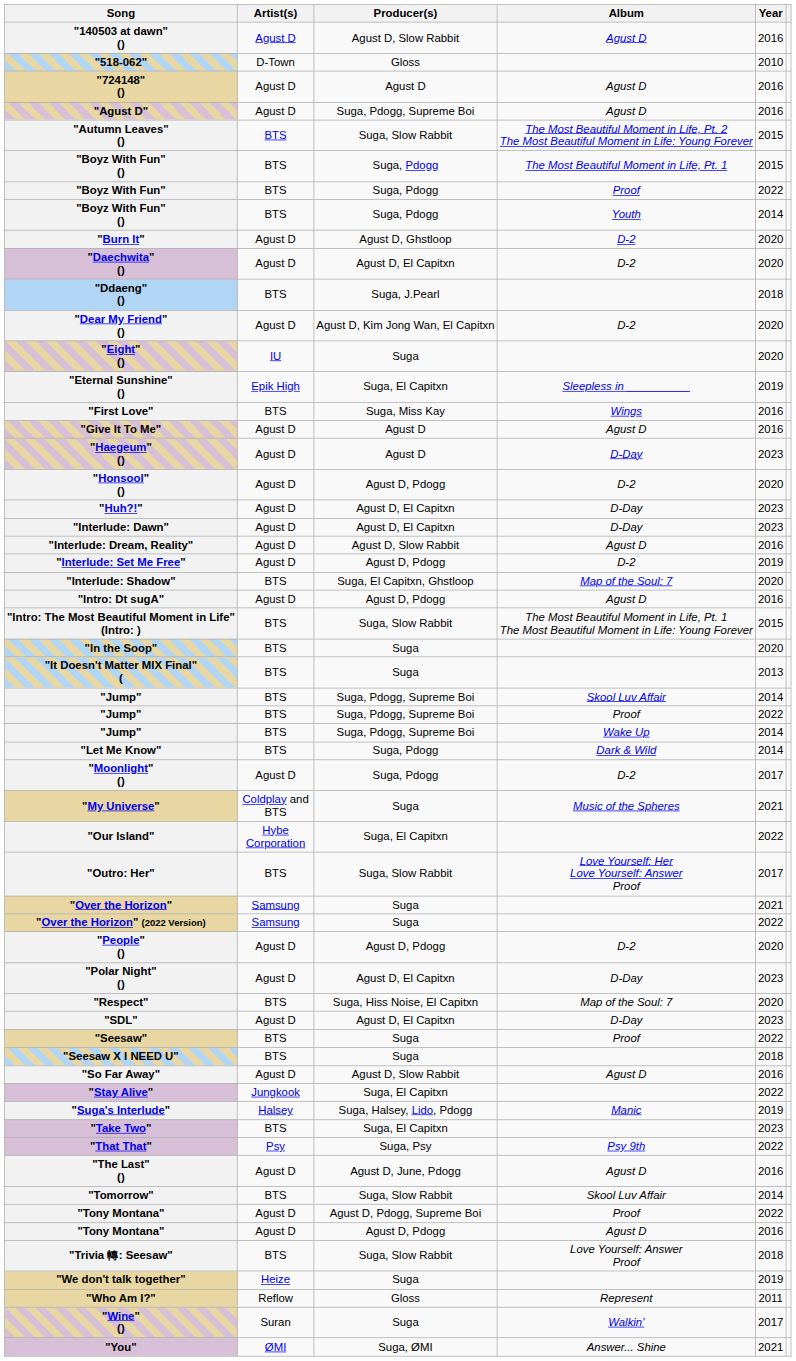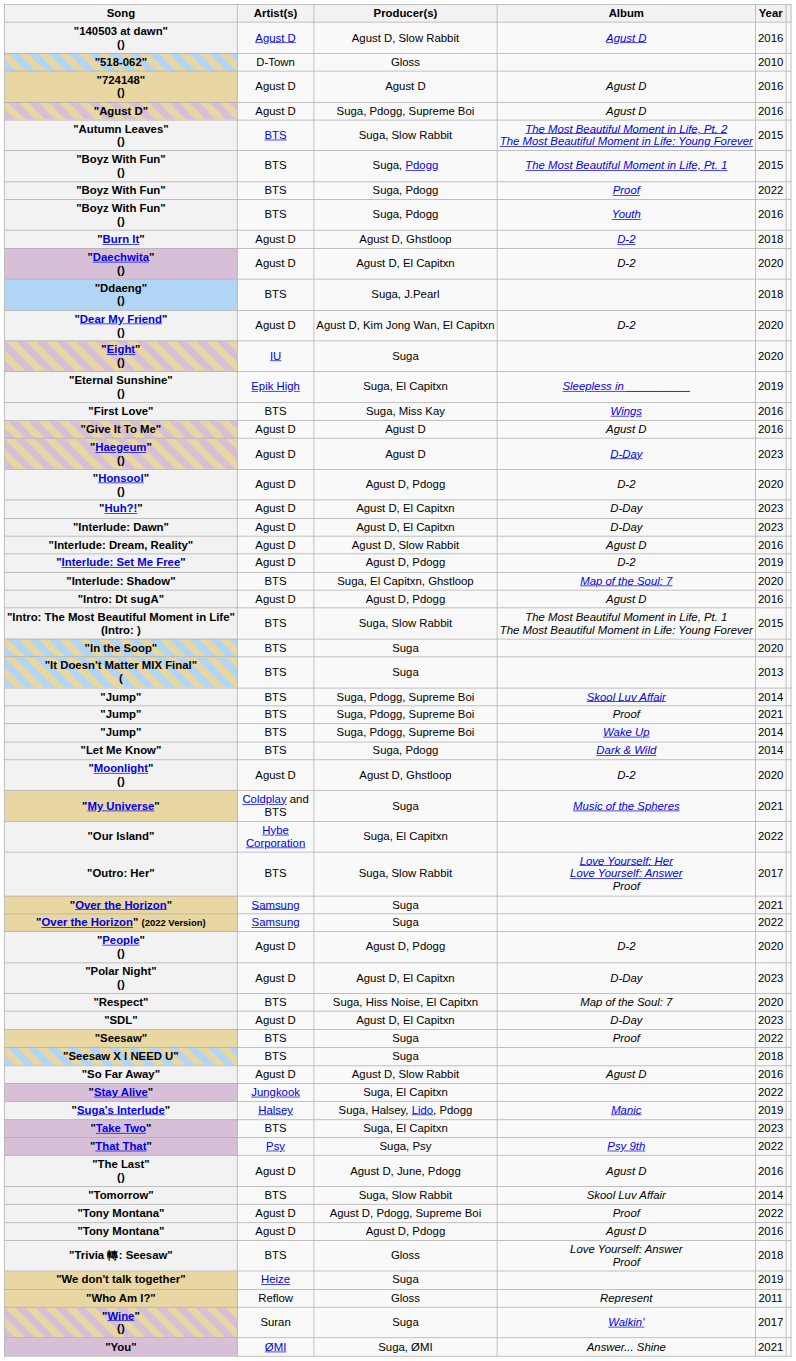"Boyz With Fun" () / Youth | Year: 2014 -> 2016
"Burn It" | Year: 2020 -> 2018
"Jump" / Proof | Year: 2022 -> 2021
"Moonlight" () | Producer(s): Suga, Pdogg -> Agust D, Ghstloop
"Moonlight" () | Year: 2017 -> 2020
"Trivia 轉: Seesaw" | Producer(s): Suga, Slow Rabbit -> Gloss
